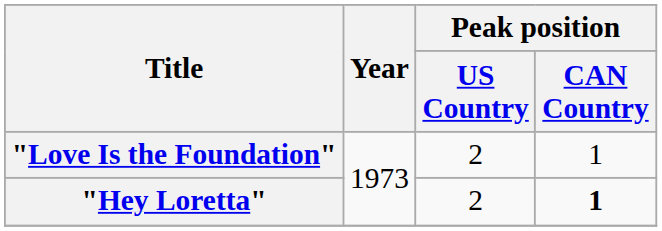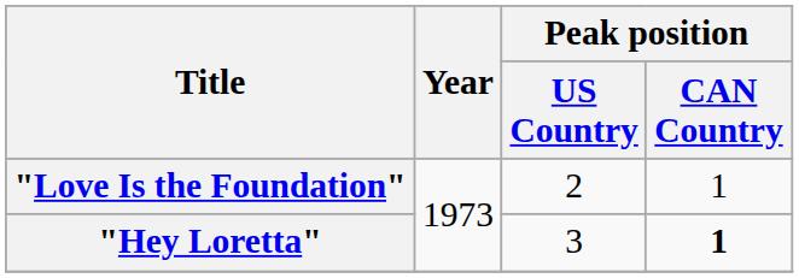"Hey Loretta" | Peak position / US Country: 2 -> 3
